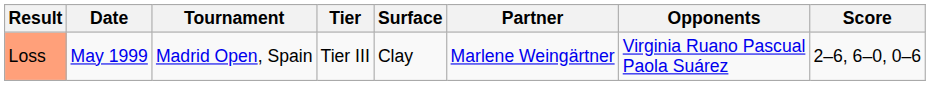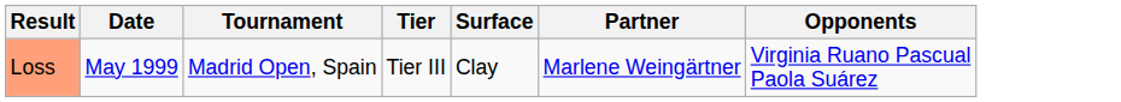- column: Score | 2–6, 6–0, 0–6
